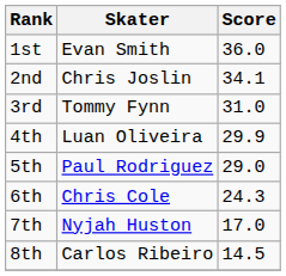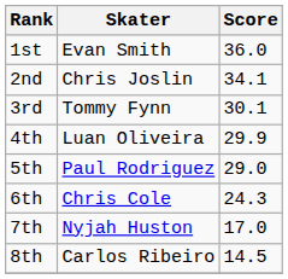3rd | Score: 31.0 -> 30.1
